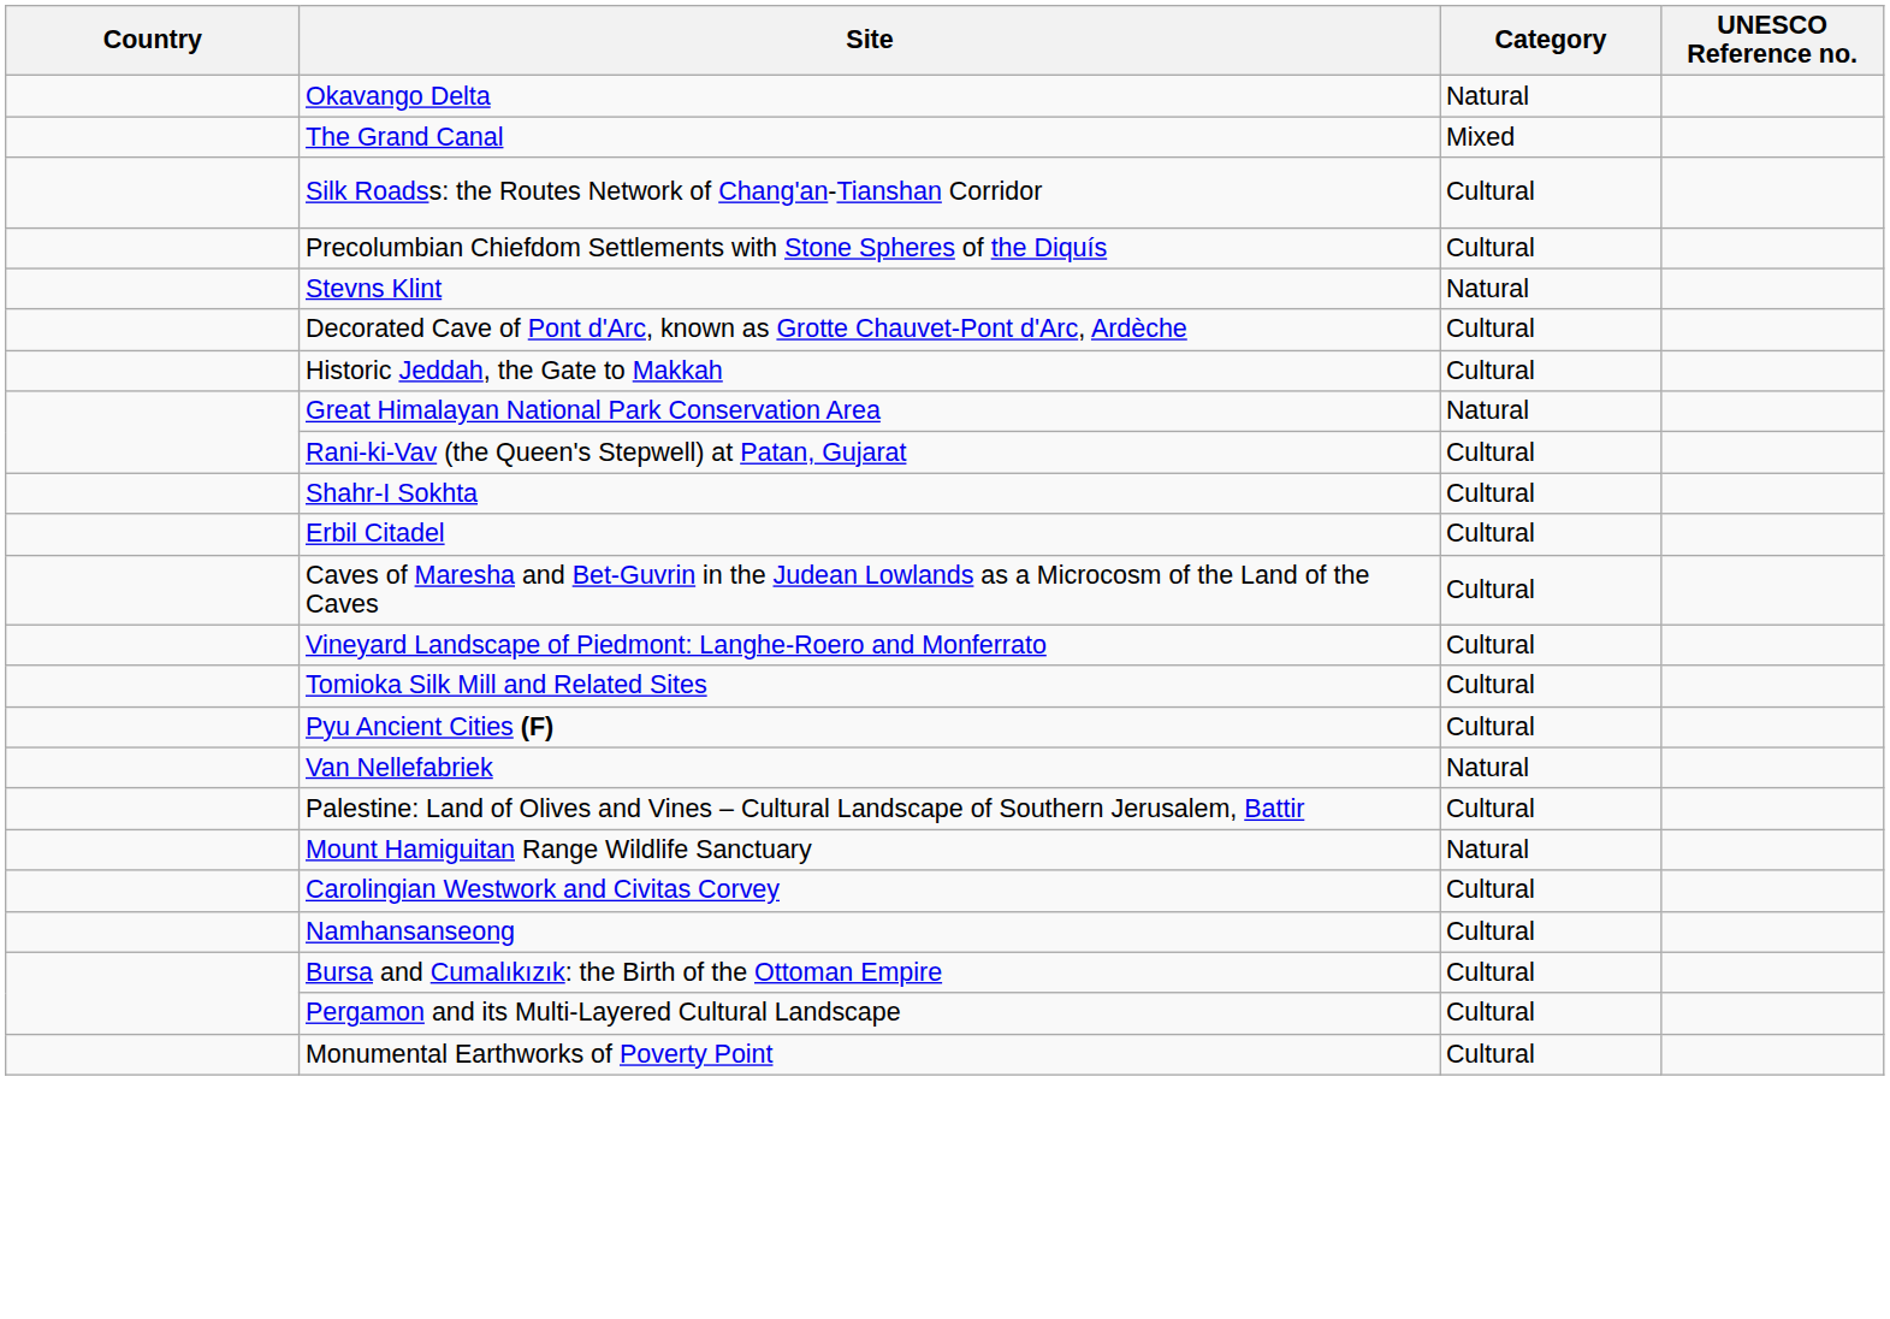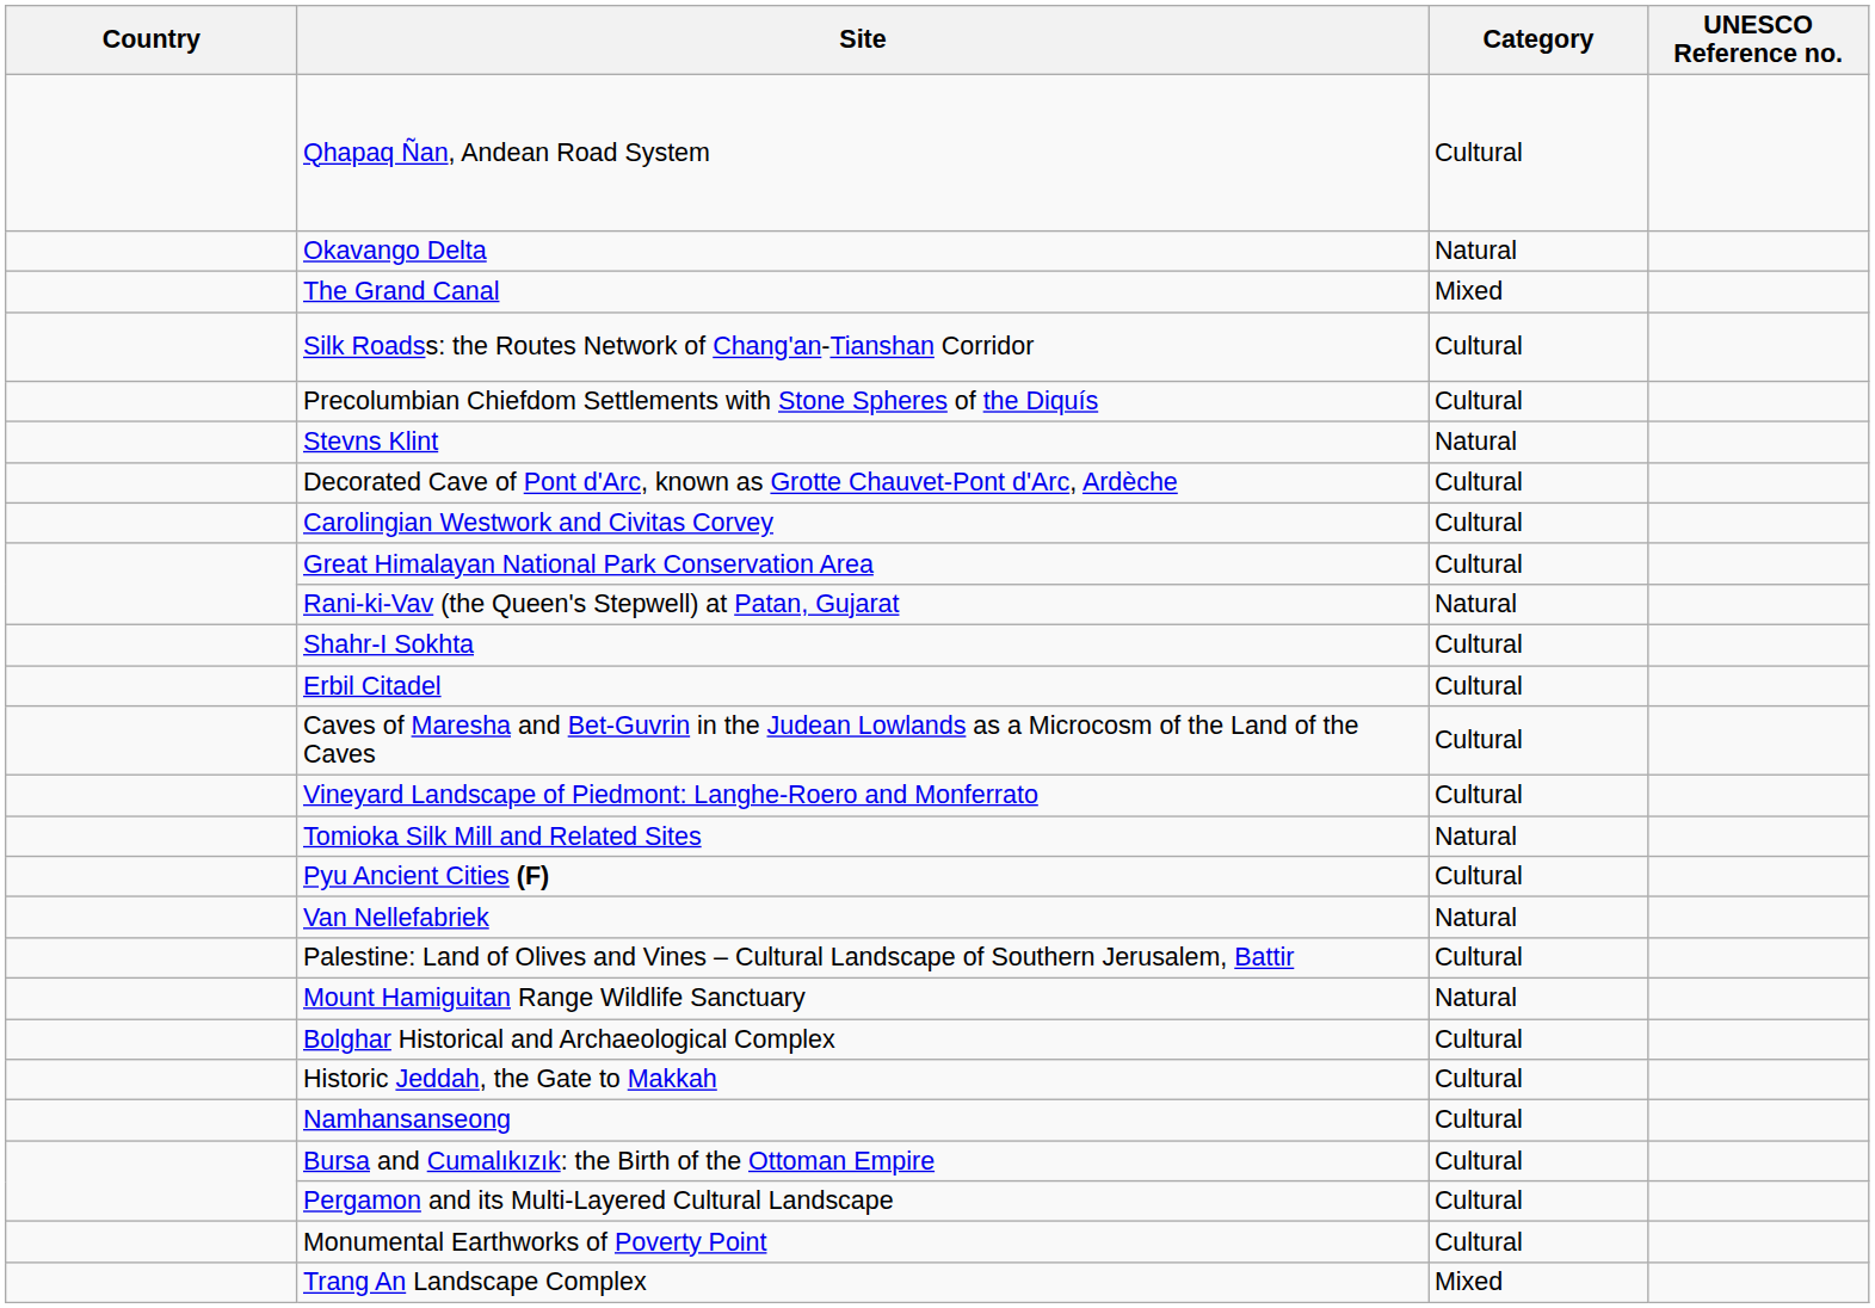+ row: Qhapaq Ñan, Andean Road System | Cultural
rows swapped: Carolingian Westwork and Civitas Corvey <-> Historic Jeddah, the Gate to Makkah
Great Himalayan National Park Conservation Area | Category: Natural -> Cultural
Rani-ki-Vav (the Queen's Stepwell) at Patan, Gujarat | Category: Cultural -> Natural
Tomioka Silk Mill and Related Sites | Category: Cultural -> Natural
+ row: Bolghar Historical and Archaeological Complex | Cultural
+ row: Trang An Landscape Complex | Mixed
